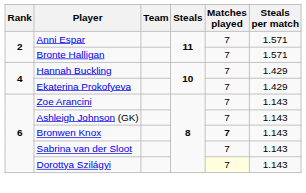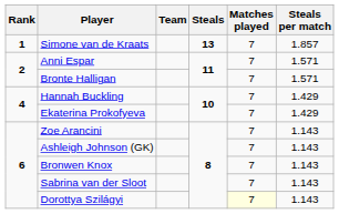+ row: 1 | Simone van de Kraats | 13 | 7 | 1.857
Bronwen Knox | Matches played: bold -> normal
